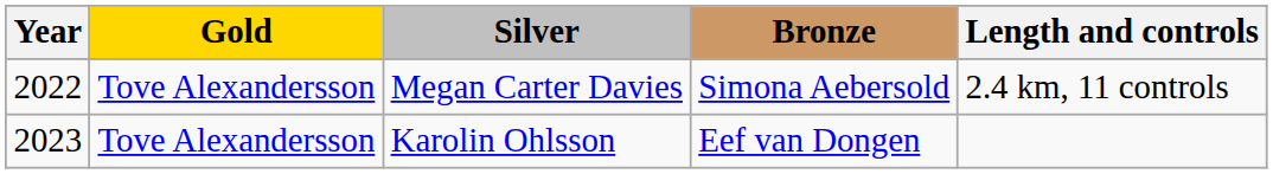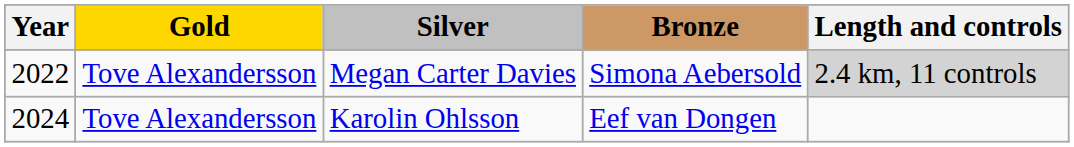Megan Carter Davies | Length and controls: no background -> lightgrey background
Karolin Ohlsson | Year: 2023 -> 2024
